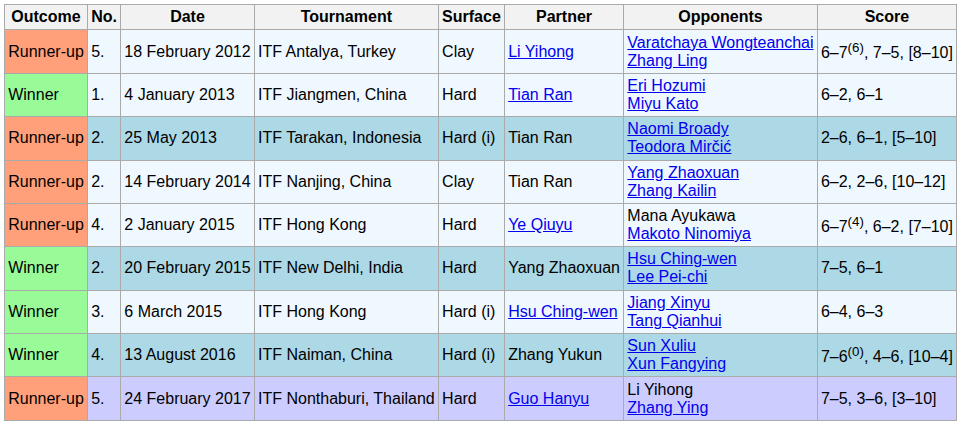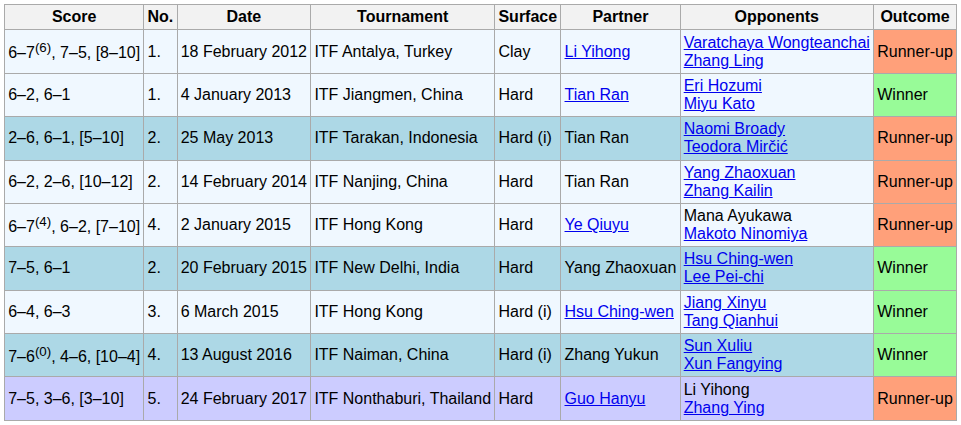columns swapped: Outcome <-> Score
18 February 2012 | No.: 5. -> 1.
14 February 2014 | Surface: Clay -> Hard
